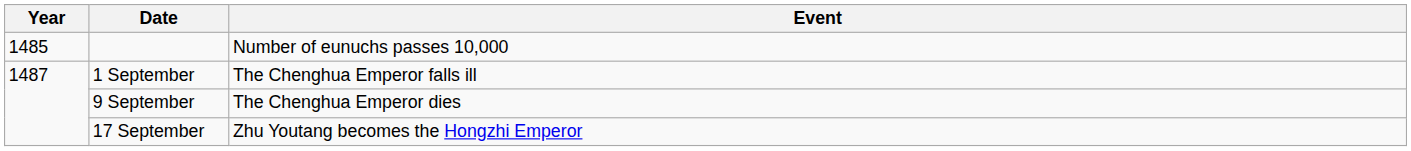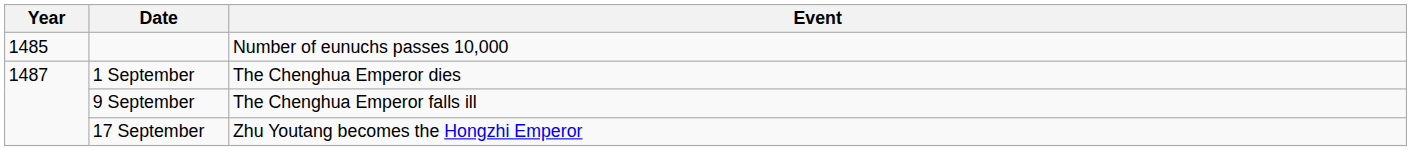1 September | Event: The Chenghua Emperor falls ill -> The Chenghua Emperor dies
9 September | Event: The Chenghua Emperor dies -> The Chenghua Emperor falls ill
